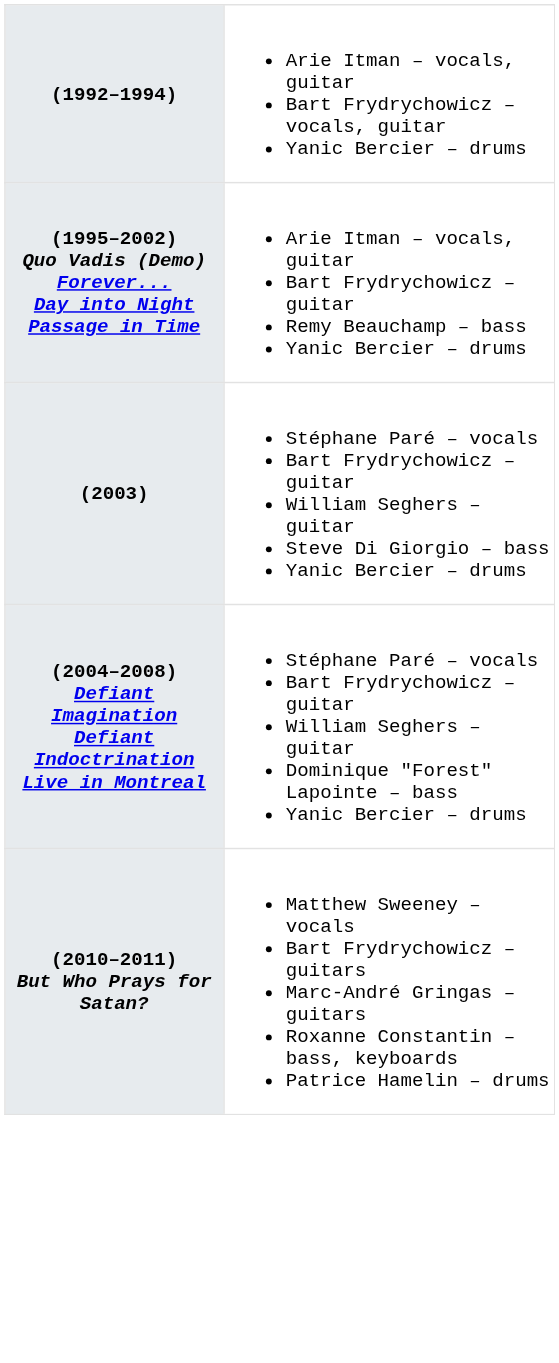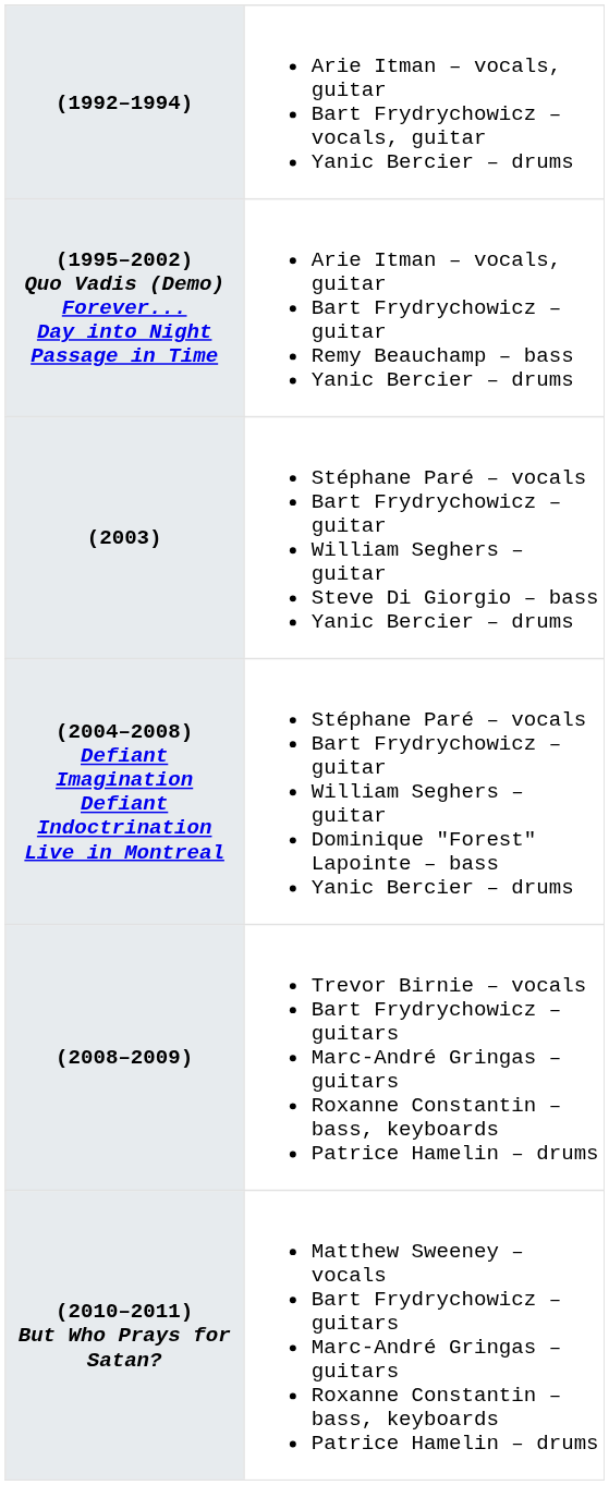+ row: (2008–2009) | Trevor Birnie – vocals Bart Frydrychowicz – guitars Marc-André Gringas – guitars Roxanne Constantin – bass, keyboards Patrice Hamelin – drums
